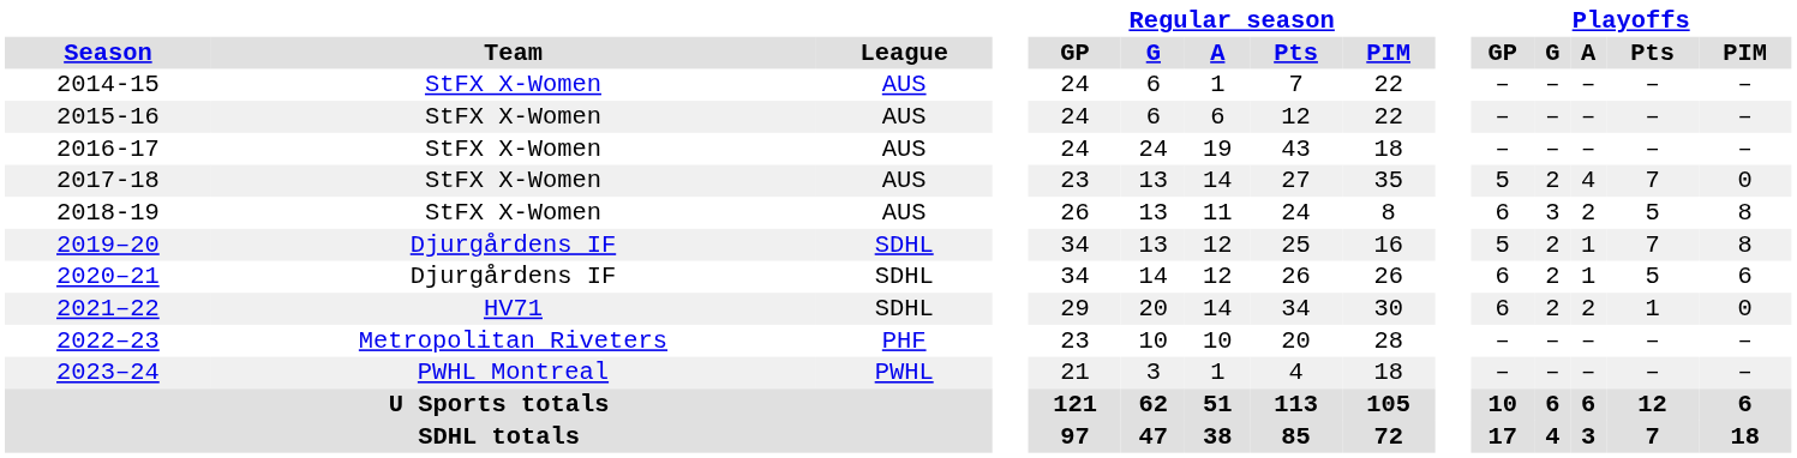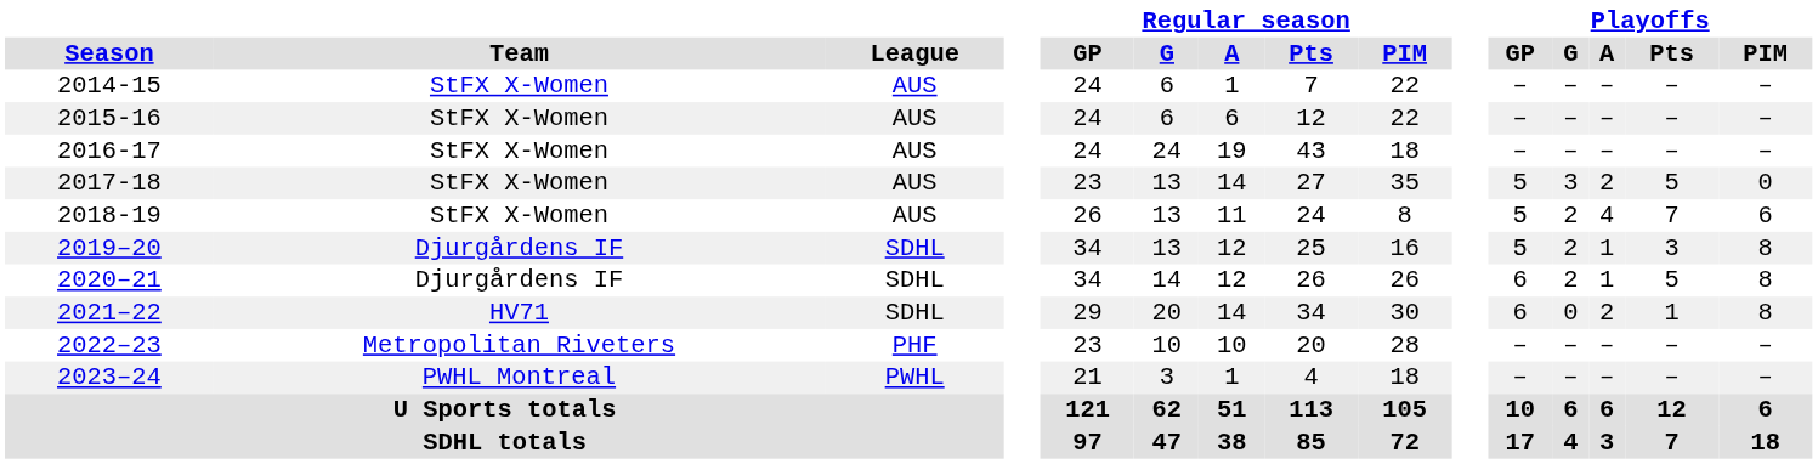2017-18 | Playoffs / G: 2 -> 3
2017-18 | Playoffs / A: 4 -> 2
2017-18 | Playoffs / Pts: 7 -> 5
2018-19 | Playoffs / GP: 6 -> 5
2018-19 | Playoffs / G: 3 -> 2
2018-19 | Playoffs / A: 2 -> 4
2018-19 | Playoffs / Pts: 5 -> 7
2018-19 | Playoffs / PIM: 8 -> 6
2019–20 | Playoffs / Pts: 7 -> 3
2020–21 | Playoffs / PIM: 6 -> 8
2021–22 | Playoffs / G: 2 -> 0
2021–22 | Playoffs / PIM: 0 -> 8
